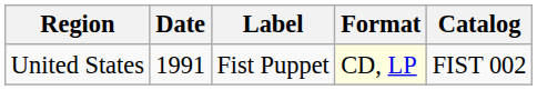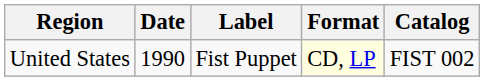United States | Date: 1991 -> 1990
